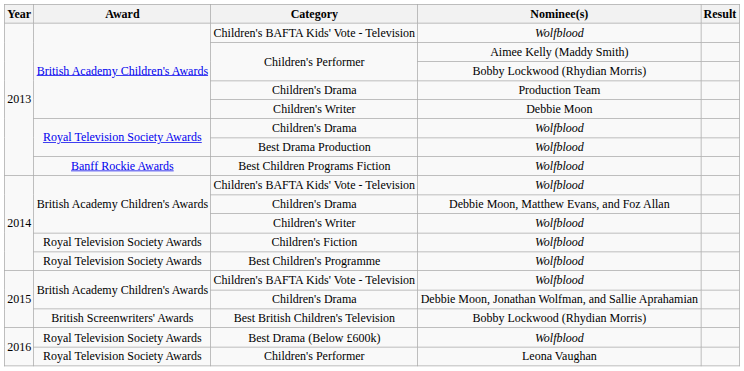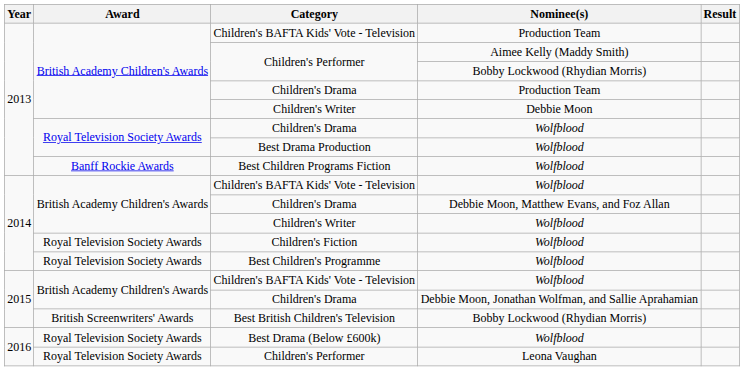2013 / Children's BAFTA Kids' Vote - Television | Nominee(s): Wolfblood -> Production Team
